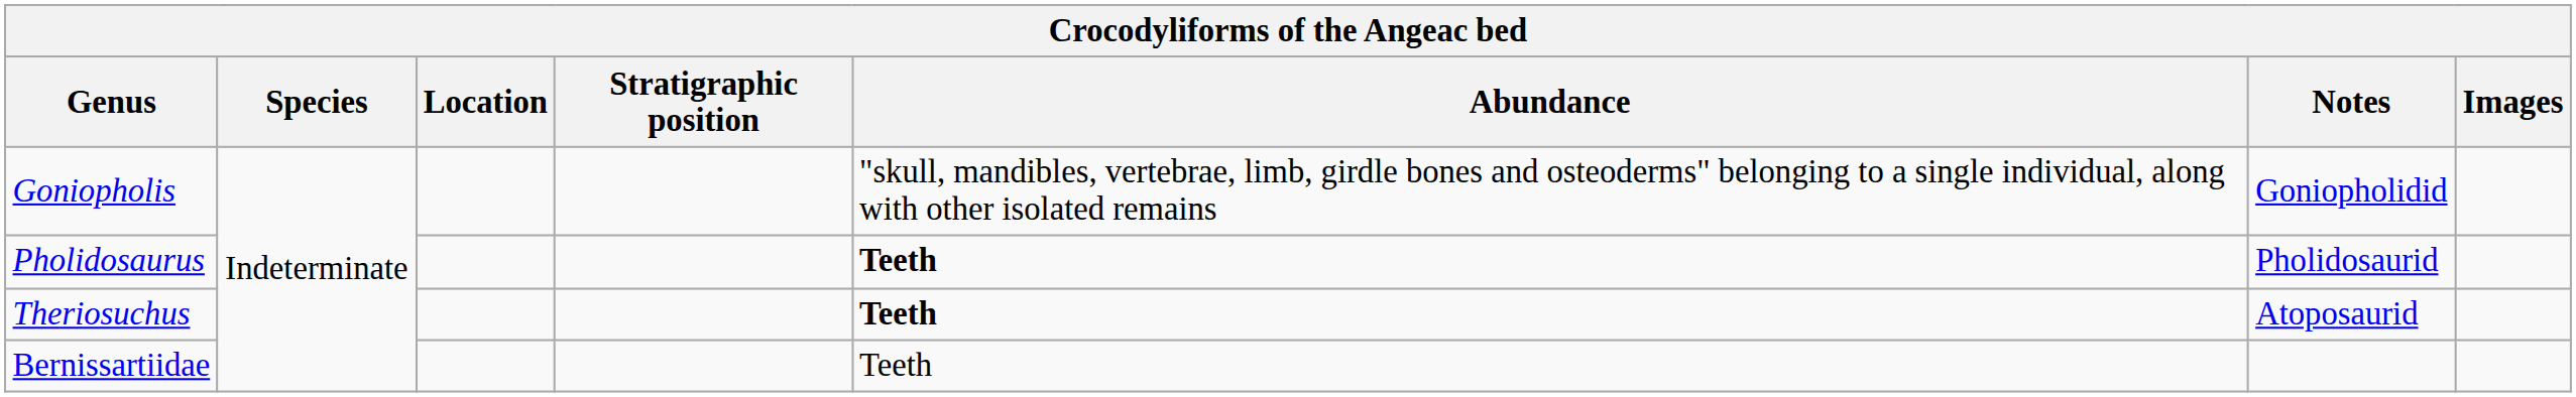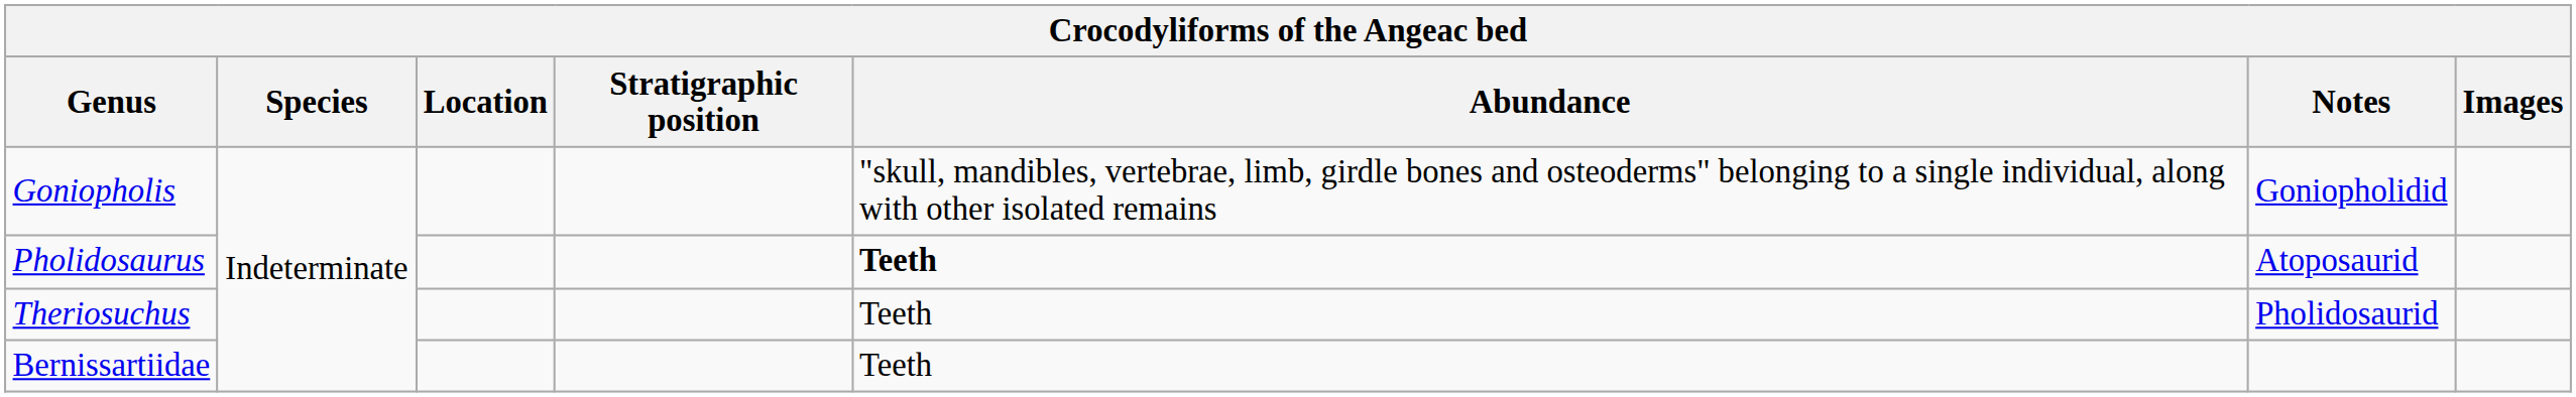Pholidosaurus | Notes: Pholidosaurid -> Atoposaurid
Theriosuchus | Abundance: bold -> normal
Theriosuchus | Notes: Atoposaurid -> Pholidosaurid
